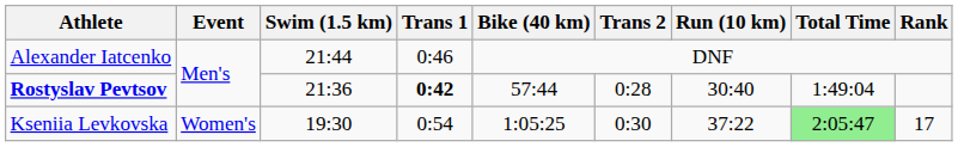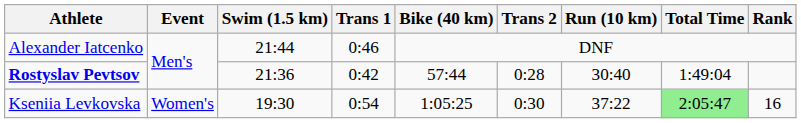Rostyslav Pevtsov | Trans 1: bold -> normal
Kseniia Levkovska | Rank: 17 -> 16
